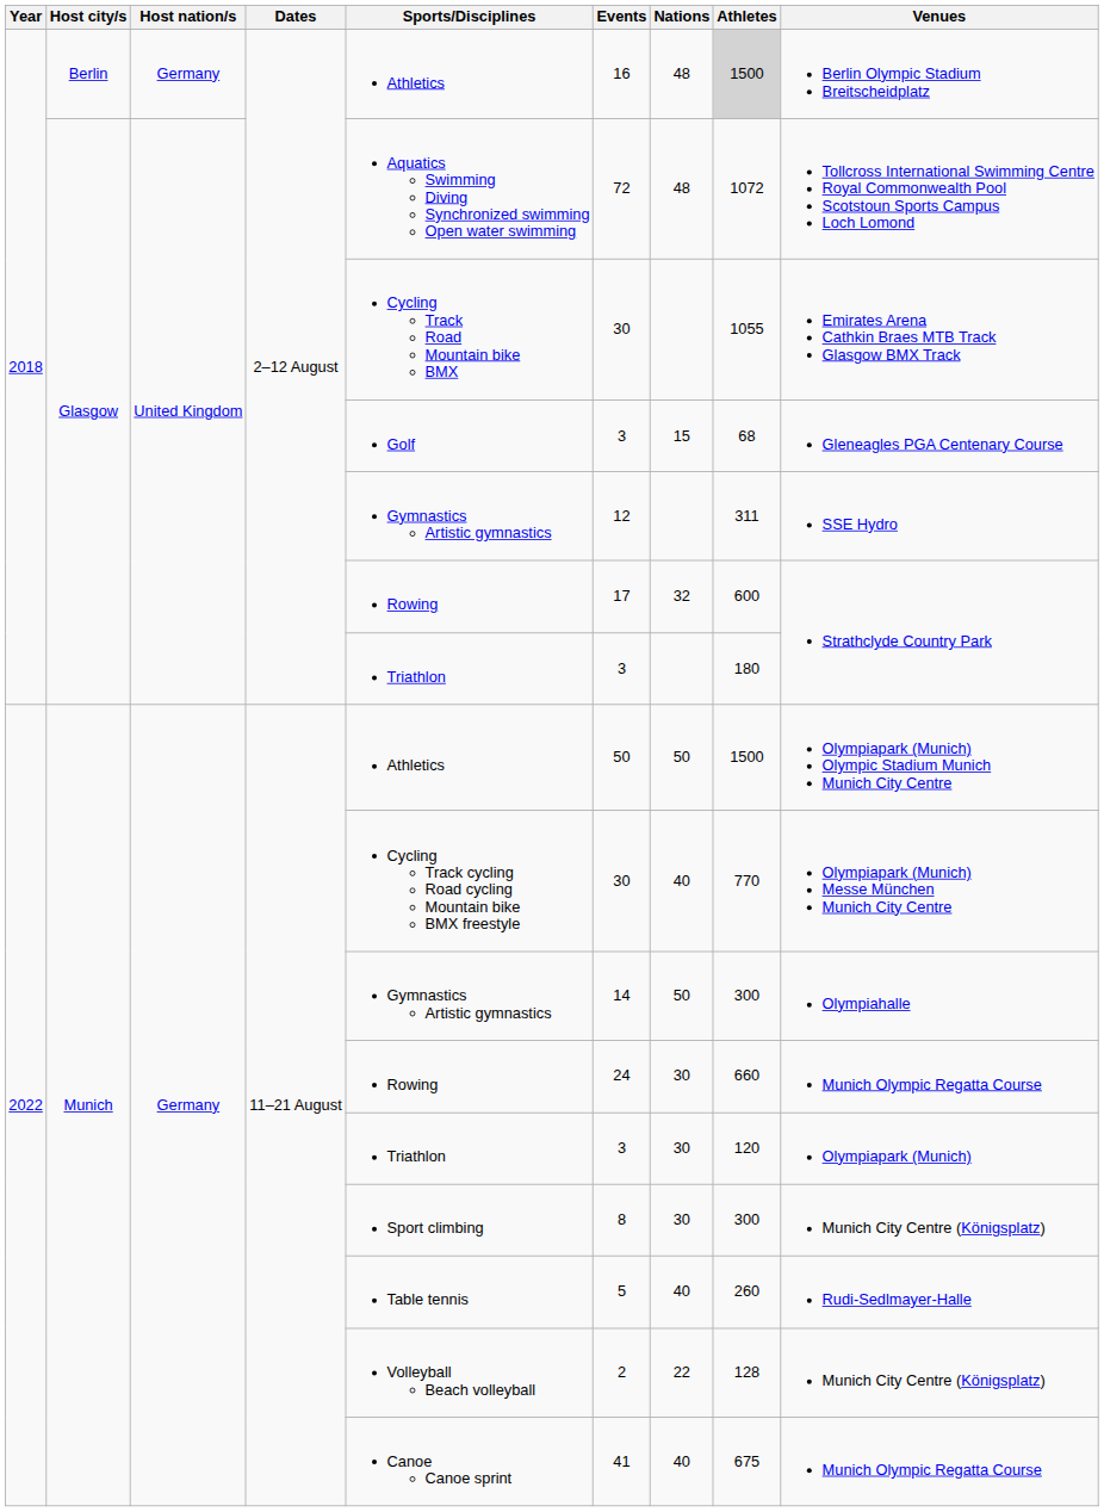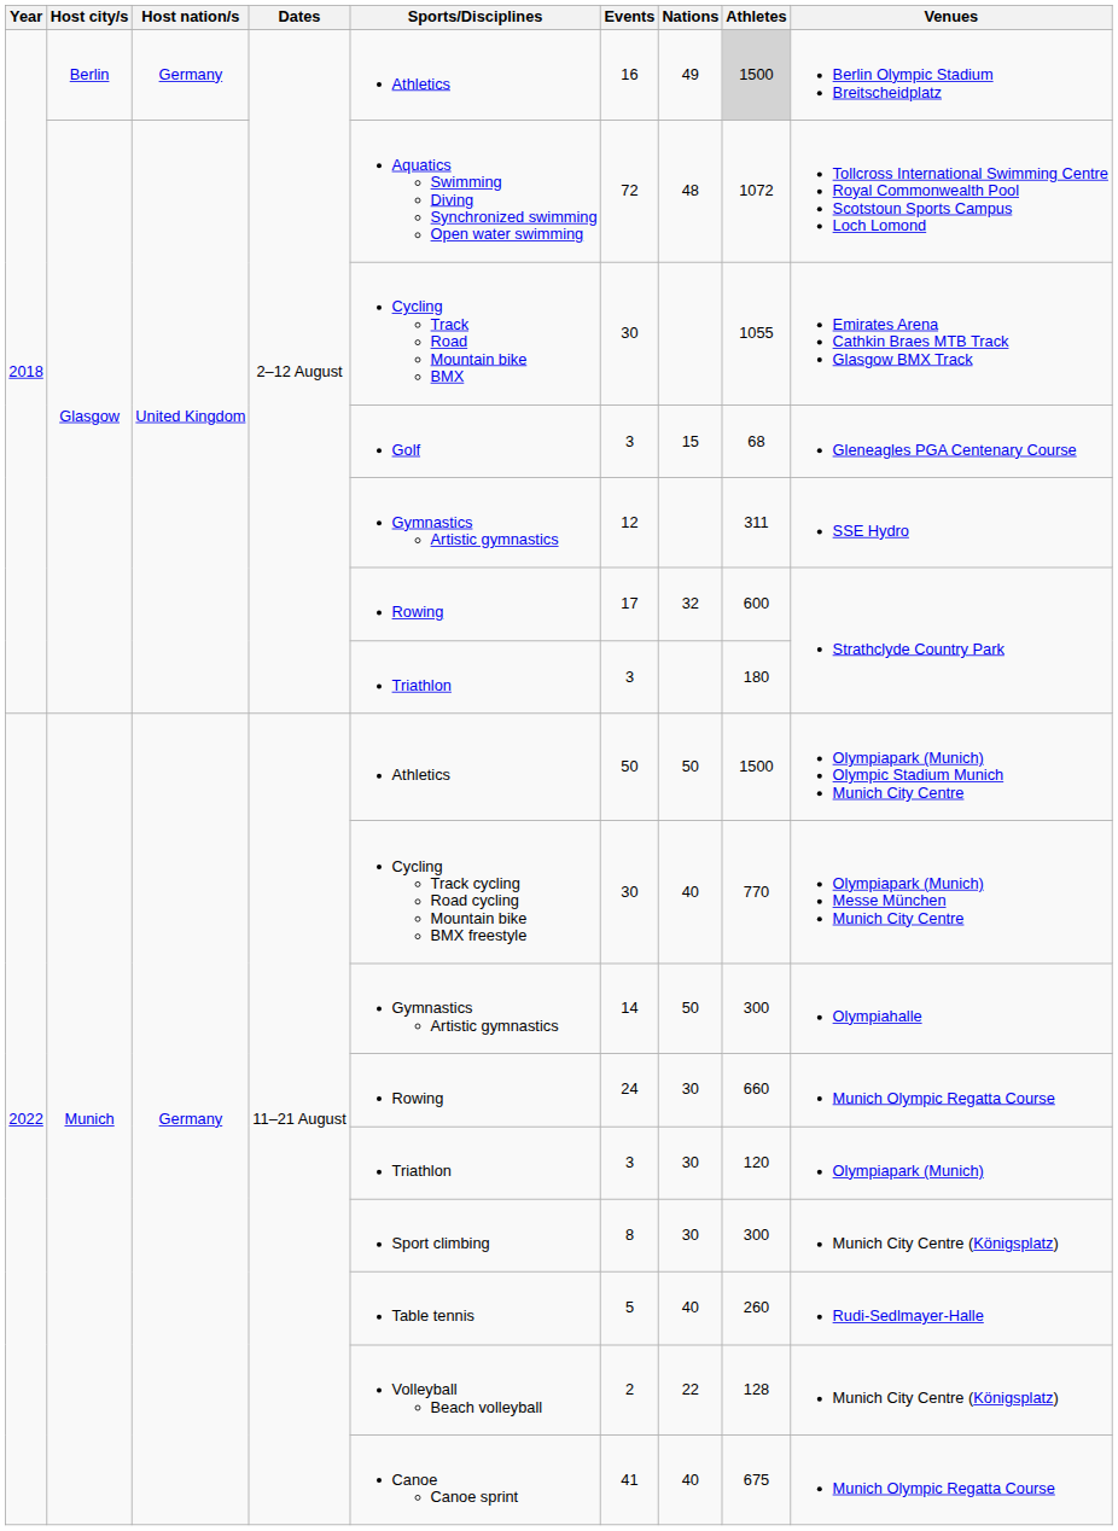Berlin | Nations: 48 -> 49
